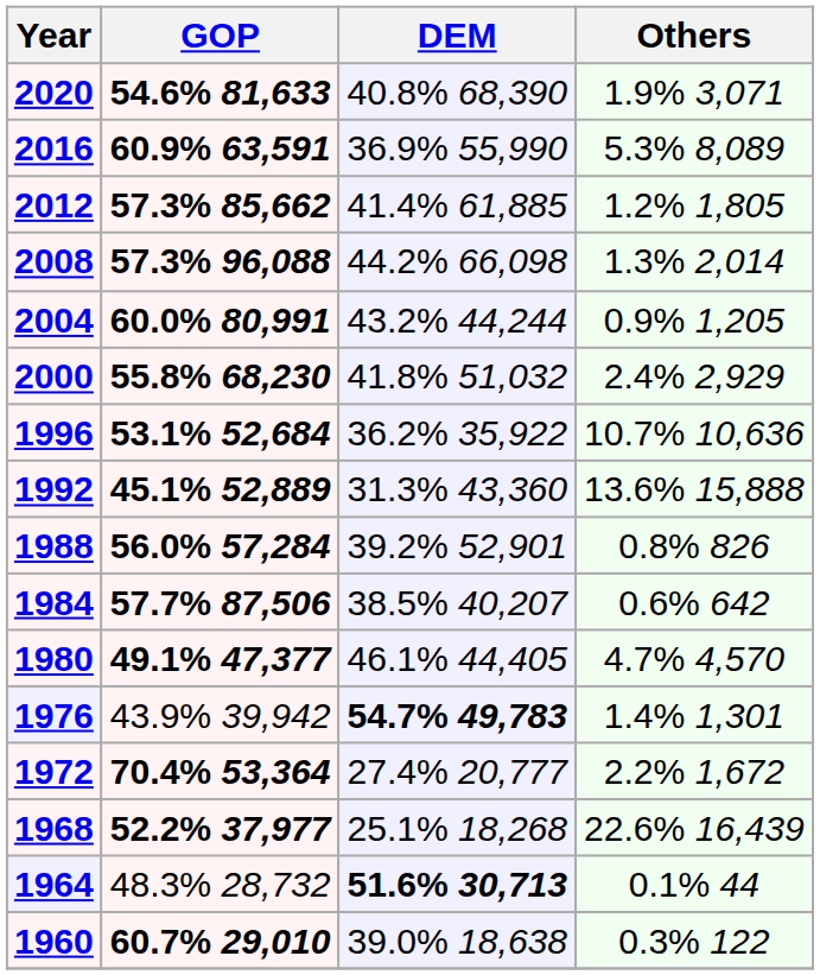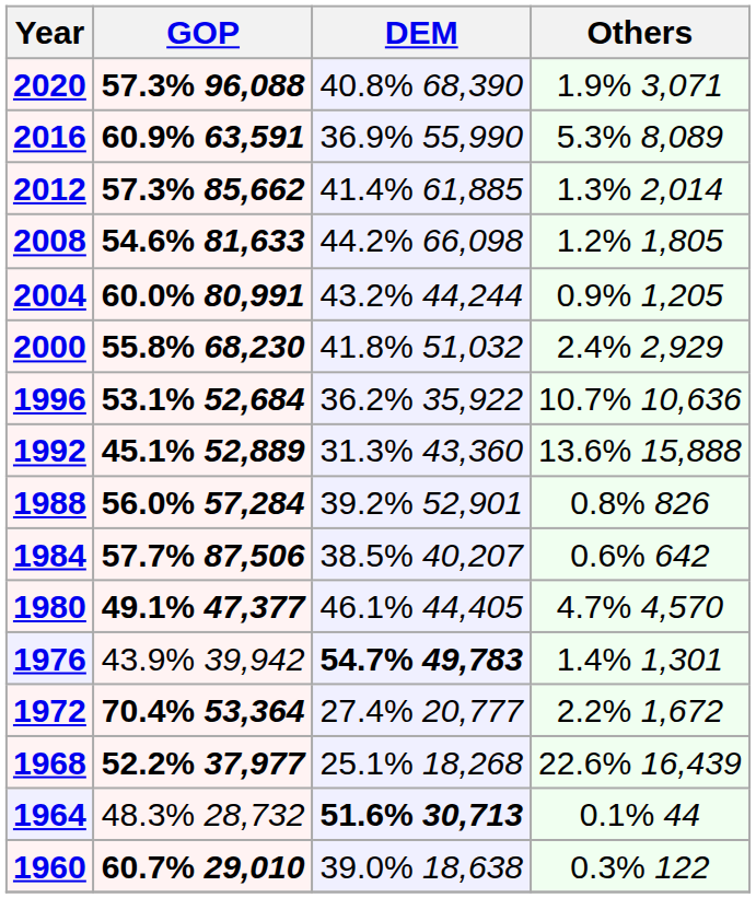2020 | GOP: 54.6% 81,633 -> 57.3% 96,088
2012 | Others: 1.2% 1,805 -> 1.3% 2,014
2008 | GOP: 57.3% 96,088 -> 54.6% 81,633
2008 | Others: 1.3% 2,014 -> 1.2% 1,805
